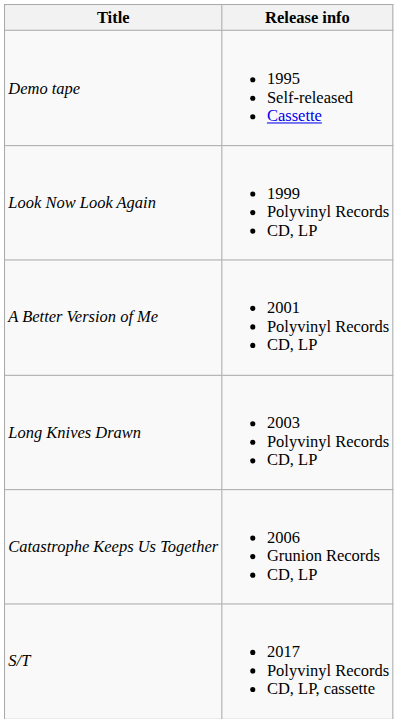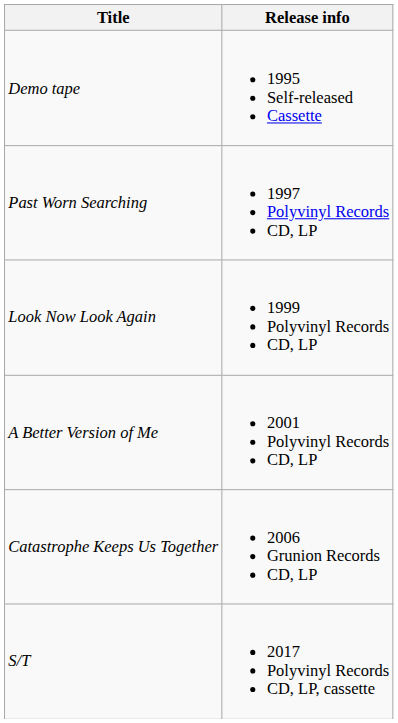+ row: Past Worn Searching | 1997 Polyvinyl Records CD, LP
- row: Long Knives Drawn | 2003 Polyvinyl Records CD, LP
